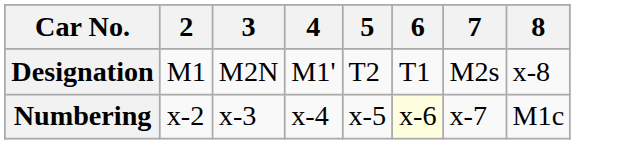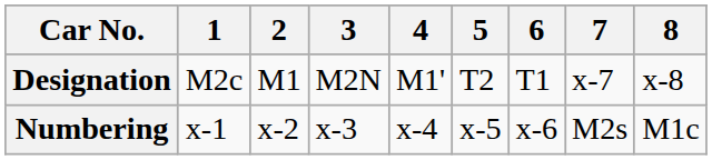+ column: 1 | M2c | x-1
Designation | 7: M2s -> x-7
Numbering | 6: lightyellow background -> no background
Numbering | 7: x-7 -> M2s
